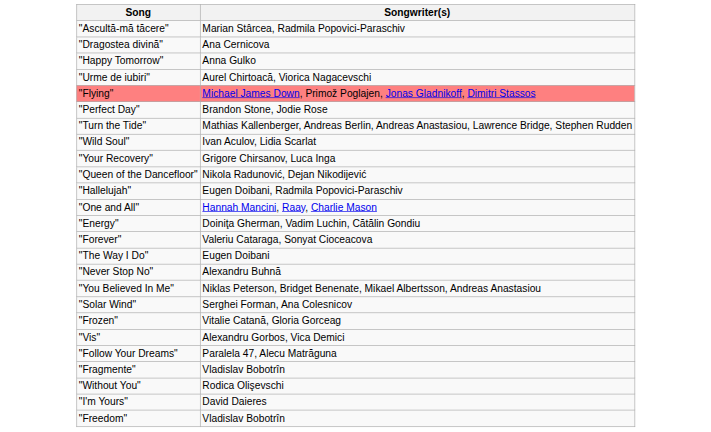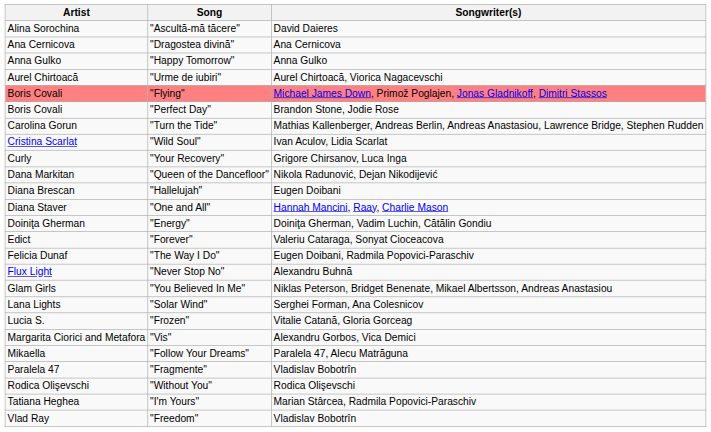+ column: Artist | Alina Sorochina | Ana Cernicova | Anna Gulko | Aurel Chirtoacă | Boris Covali | Boris Covali | Carolina Gorun | Cristina Scarlat | Curly | Dana Markitan | Diana Brescan | Diana Staver | Doiniţa Gherman | Edict | Felicia Dunaf | Flux Light | Glam Girls | Lana Lights | Lucia S. | Margarita Ciorici and Metafora | Mikaella | Paralela 47 | Rodica Olişevschi | Tatiana Heghea | Vlad Ray
"Ascultă-mă tăcere" | Songwriter(s): Marian Stârcea, Radmila Popovici-Paraschiv -> David Daieres
"Hallelujah" | Songwriter(s): Eugen Doibani, Radmila Popovici-Paraschiv -> Eugen Doibani
"The Way I Do" | Songwriter(s): Eugen Doibani -> Eugen Doibani, Radmila Popovici-Paraschiv
"I'm Yours" | Songwriter(s): David Daieres -> Marian Stârcea, Radmila Popovici-Paraschiv
